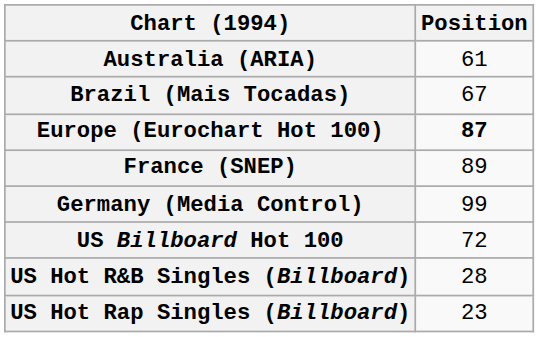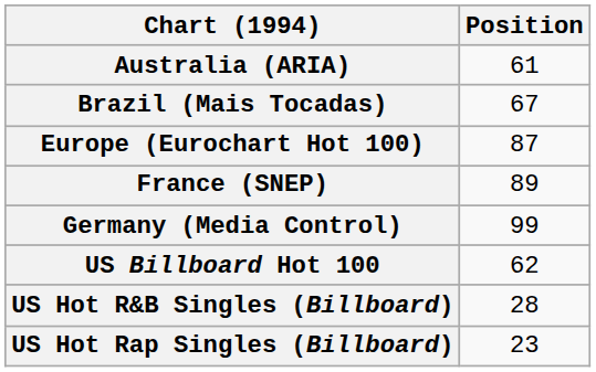Europe (Eurochart Hot 100) | Position: bold -> normal
US Billboard Hot 100 | Position: 72 -> 62
